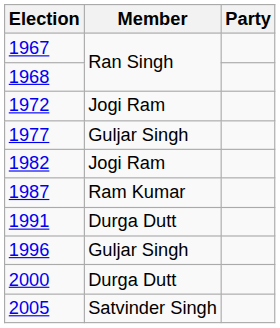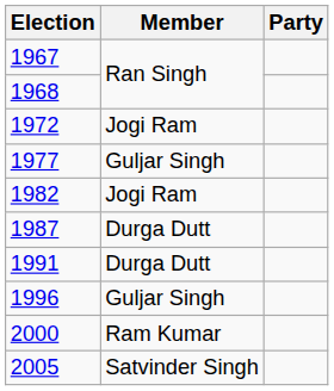1987 | Member: Ram Kumar -> Durga Dutt
2000 | Member: Durga Dutt -> Ram Kumar
